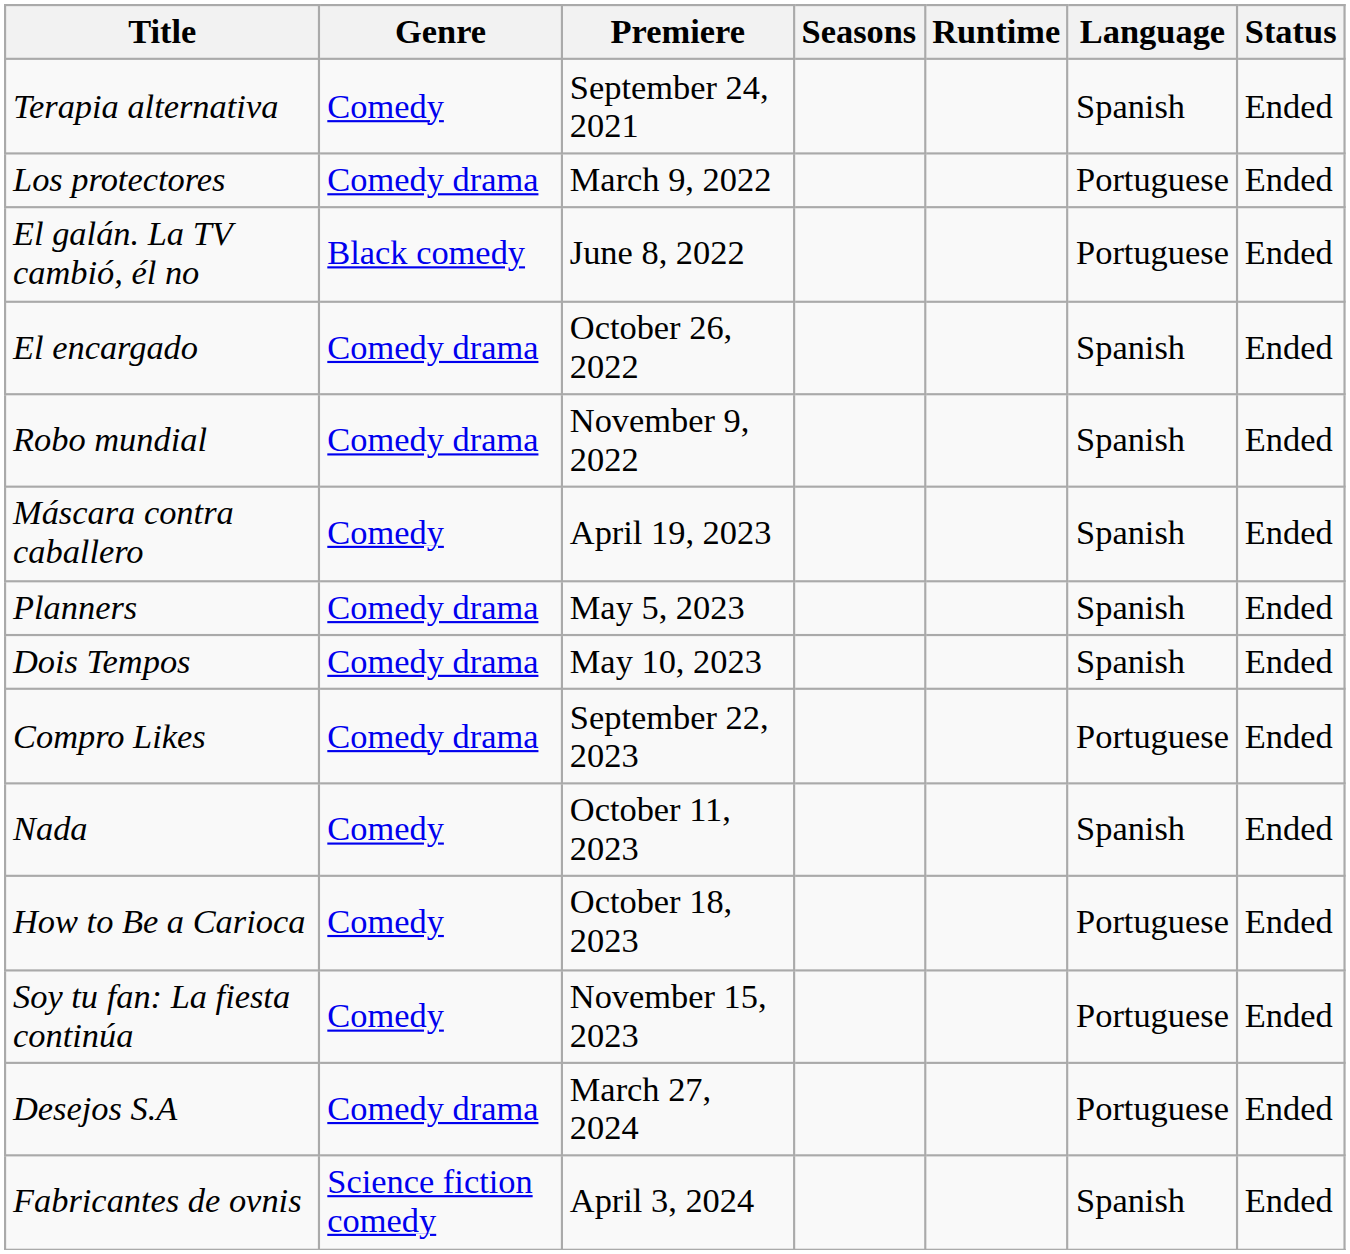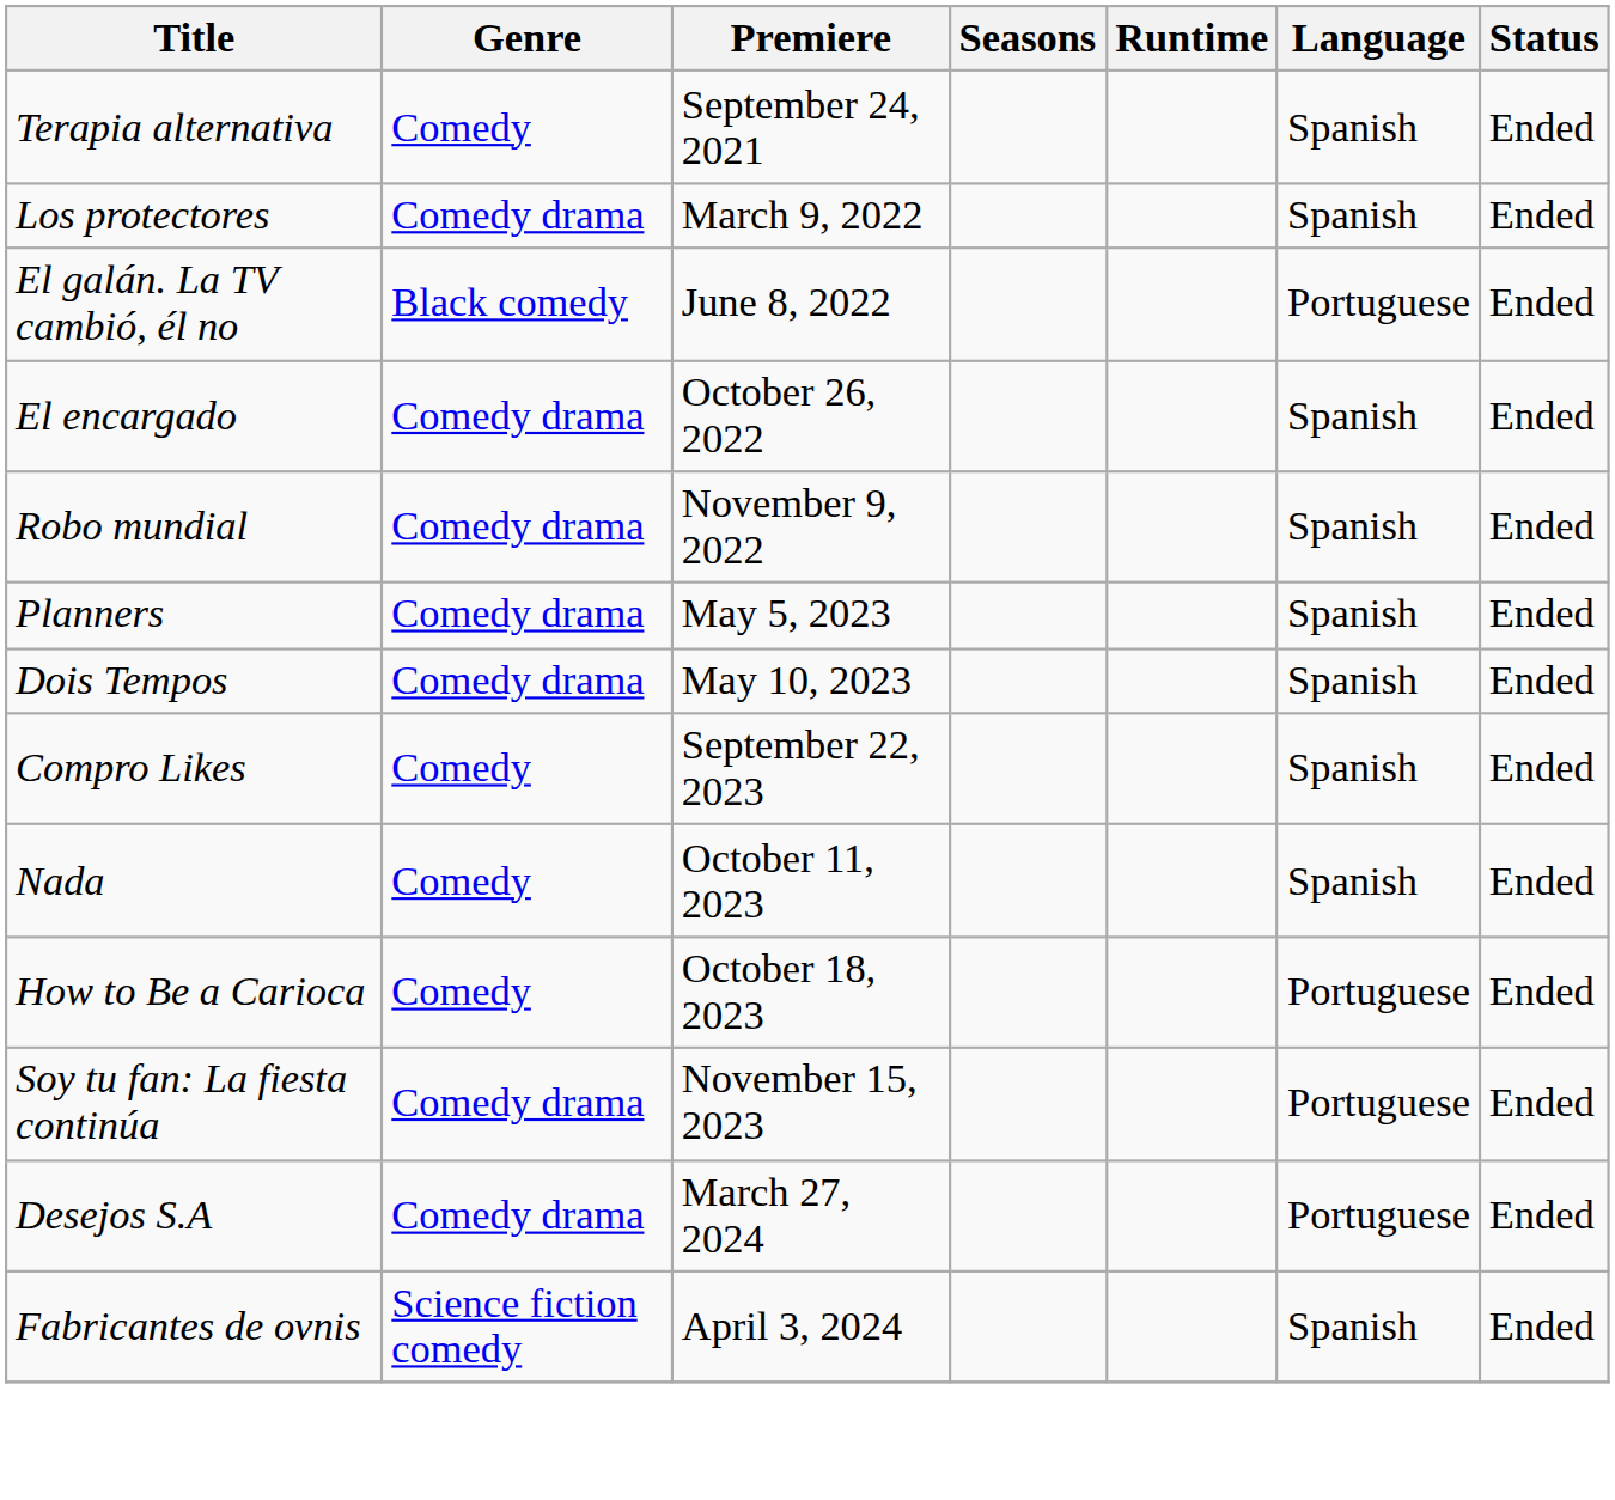Los protectores | Language: Portuguese -> Spanish
- row: Máscara contra caballero | Comedy | April 19, 2023 | Spanish | Ended
Compro Likes | Genre: Comedy drama -> Comedy
Compro Likes | Language: Portuguese -> Spanish
Soy tu fan: La fiesta continúa | Genre: Comedy -> Comedy drama
